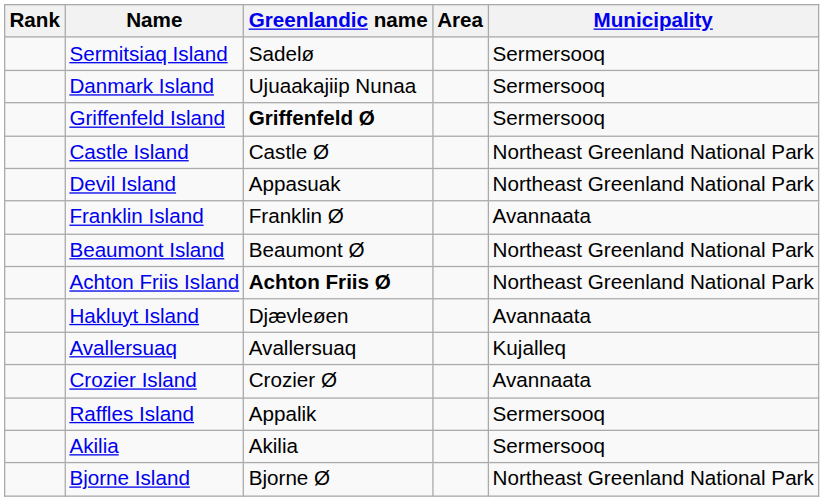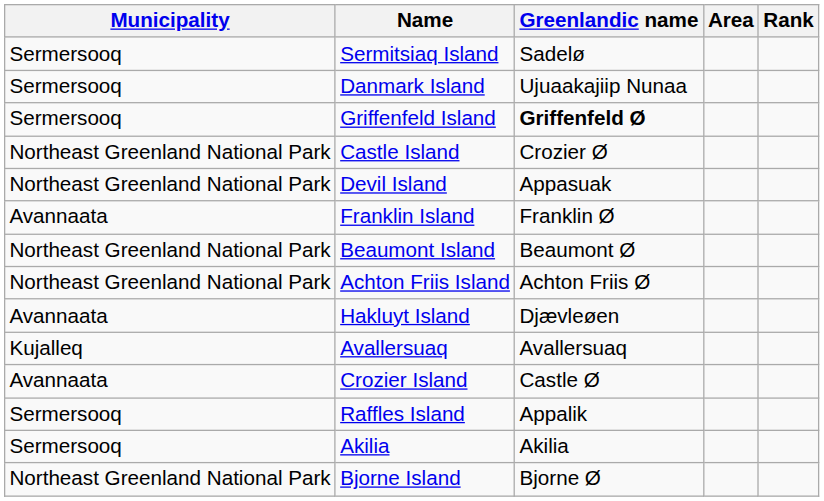columns swapped: Rank <-> Municipality
Castle Island | Greenlandic name: Castle Ø -> Crozier Ø
Achton Friis Island | Greenlandic name: bold -> normal
Crozier Island | Greenlandic name: Crozier Ø -> Castle Ø
